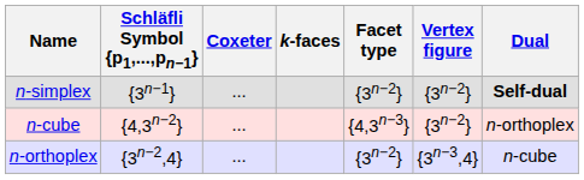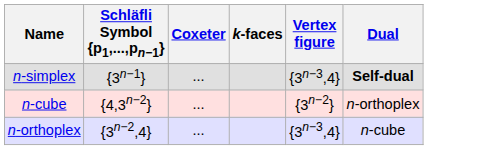- column: Facet type | {3n−2} | {4,3n−3} | {3n−2}
n-simplex | Vertex figure: {3n−2} -> {3n−3,4}
